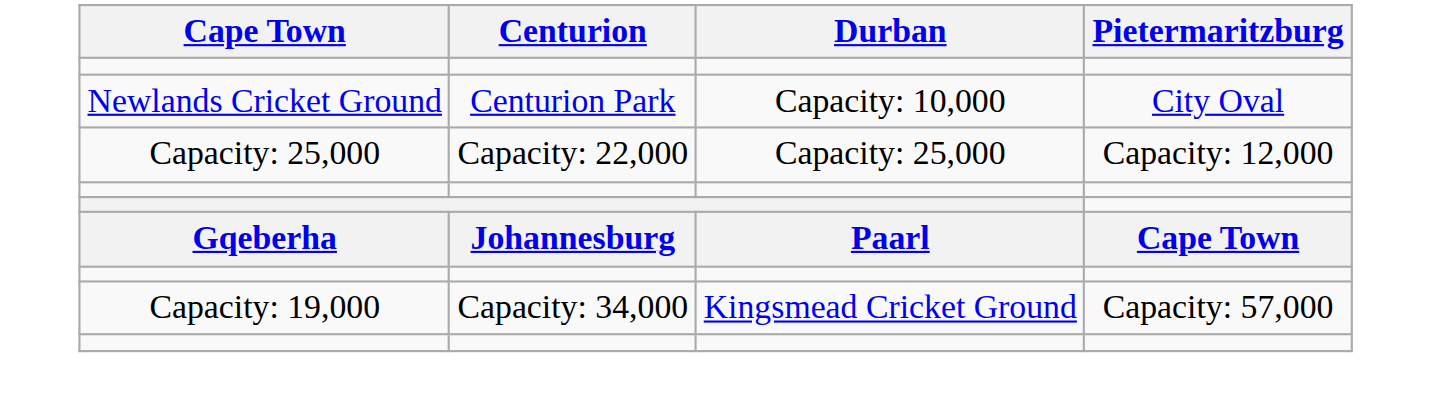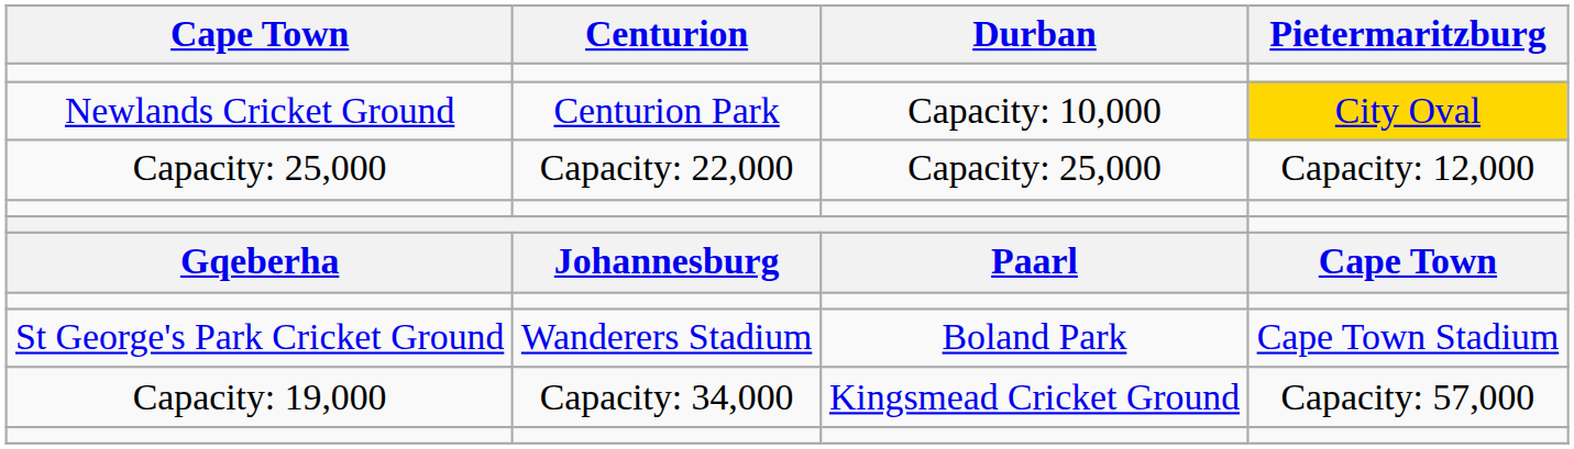Newlands Cricket Ground | Pietermaritzburg: no background -> gold background
+ row: St George's Park Cricket Ground | Wanderers Stadium | Boland Park | Cape Town Stadium
